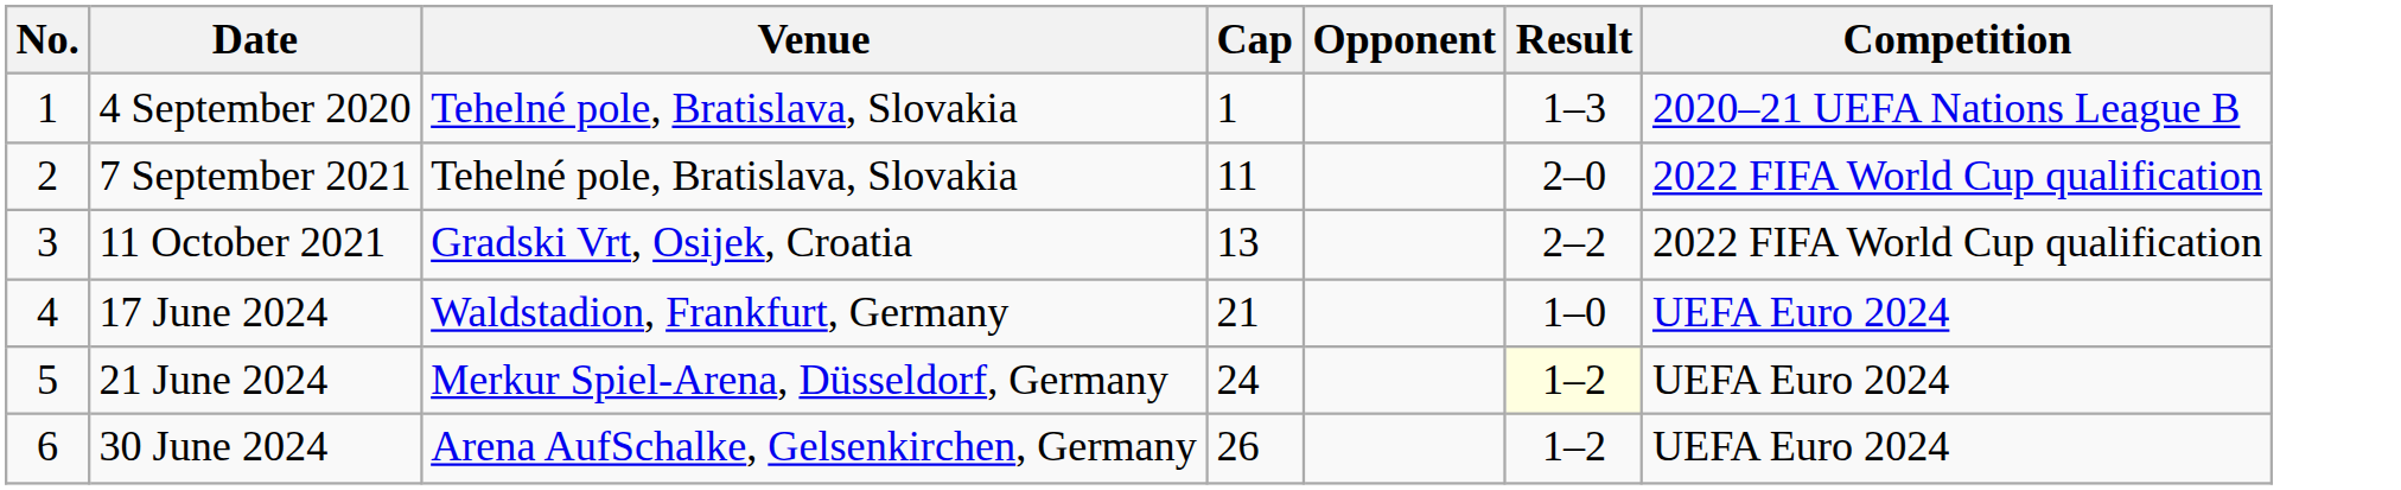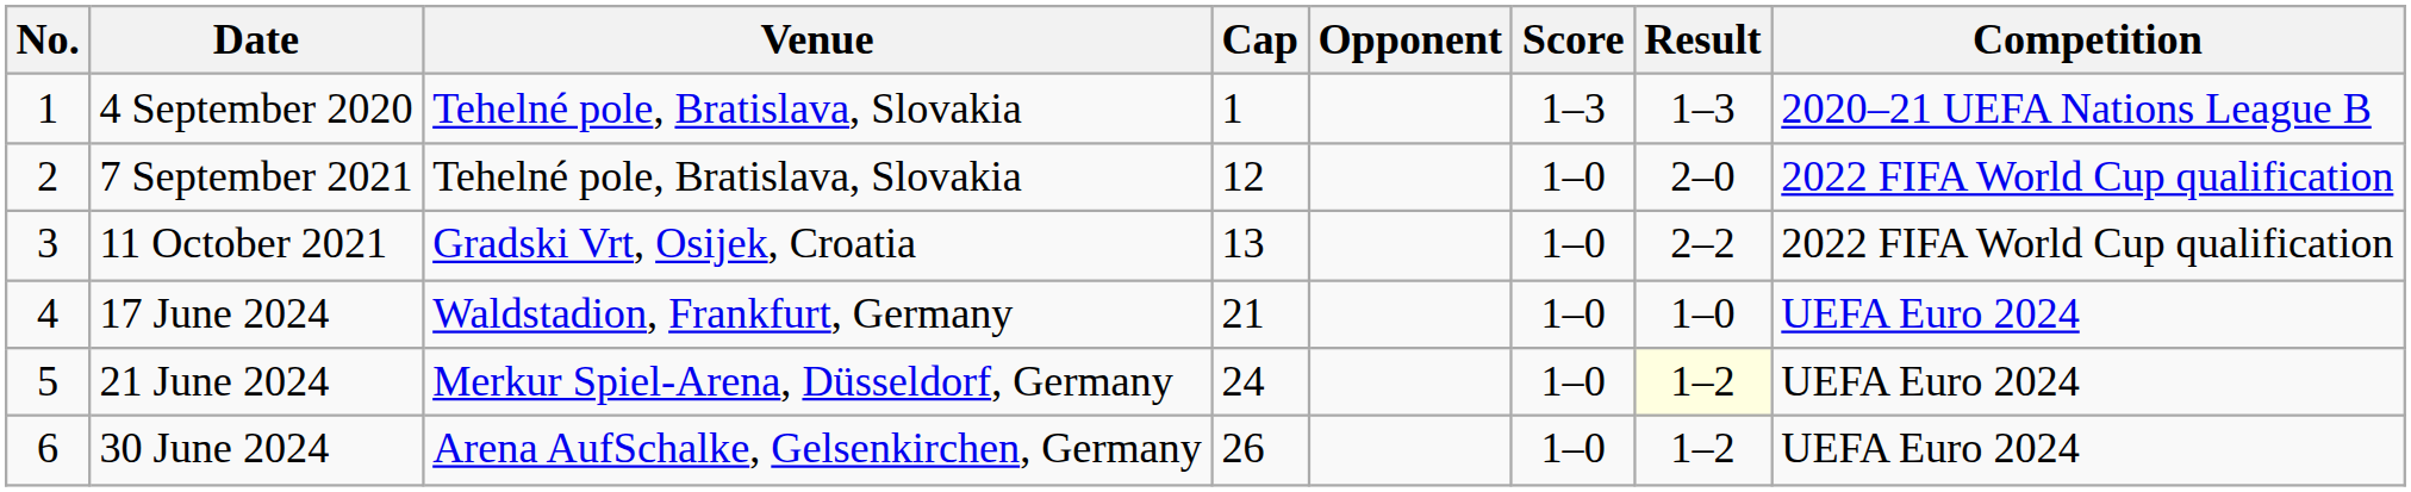+ column: Score | 1–3 | 1–0 | 1–0 | 1–0 | 1–0 | 1–0
7 September 2021 | Cap: 11 -> 12
